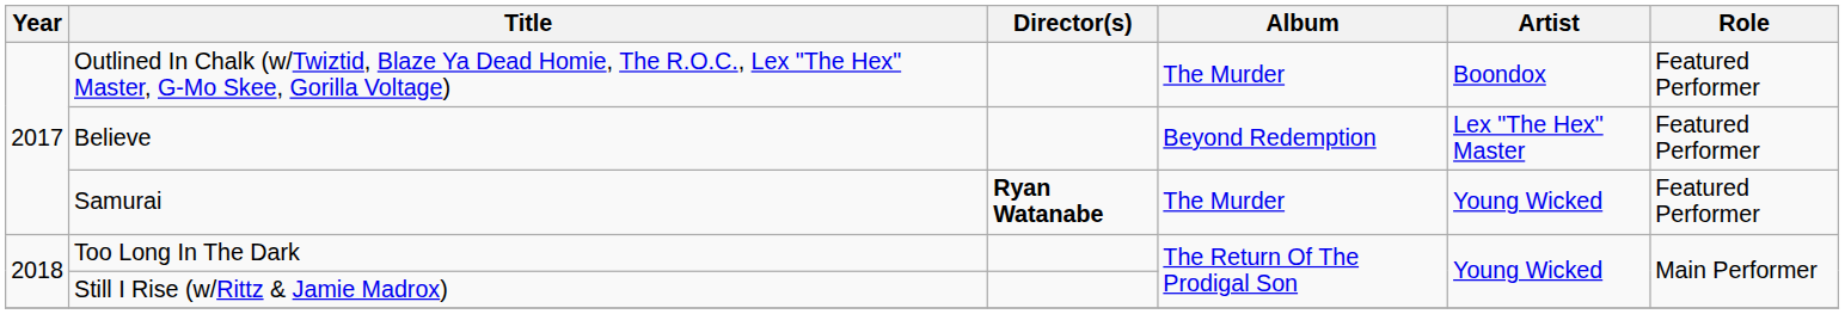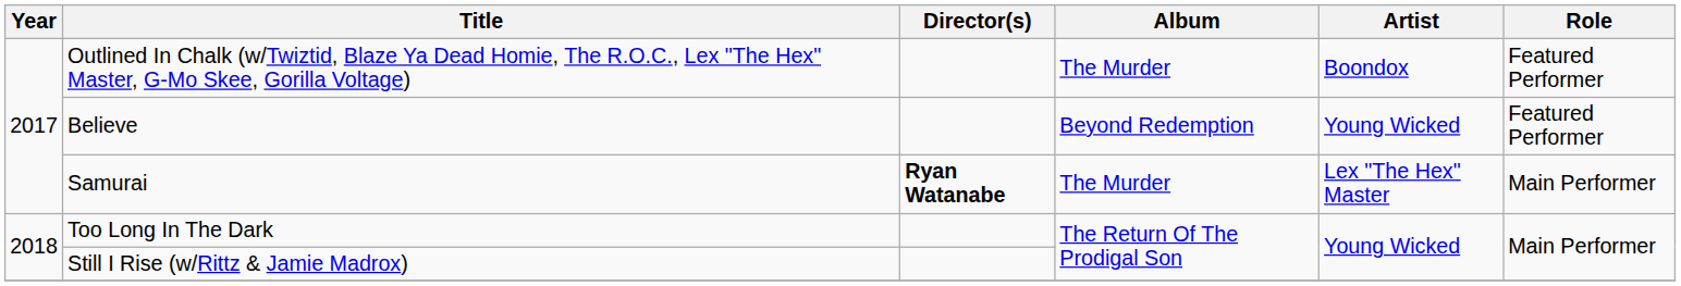Believe | Artist: Lex "The Hex" Master -> Young Wicked
Samurai | Artist: Young Wicked -> Lex "The Hex" Master
Samurai | Role: Featured Performer -> Main Performer
